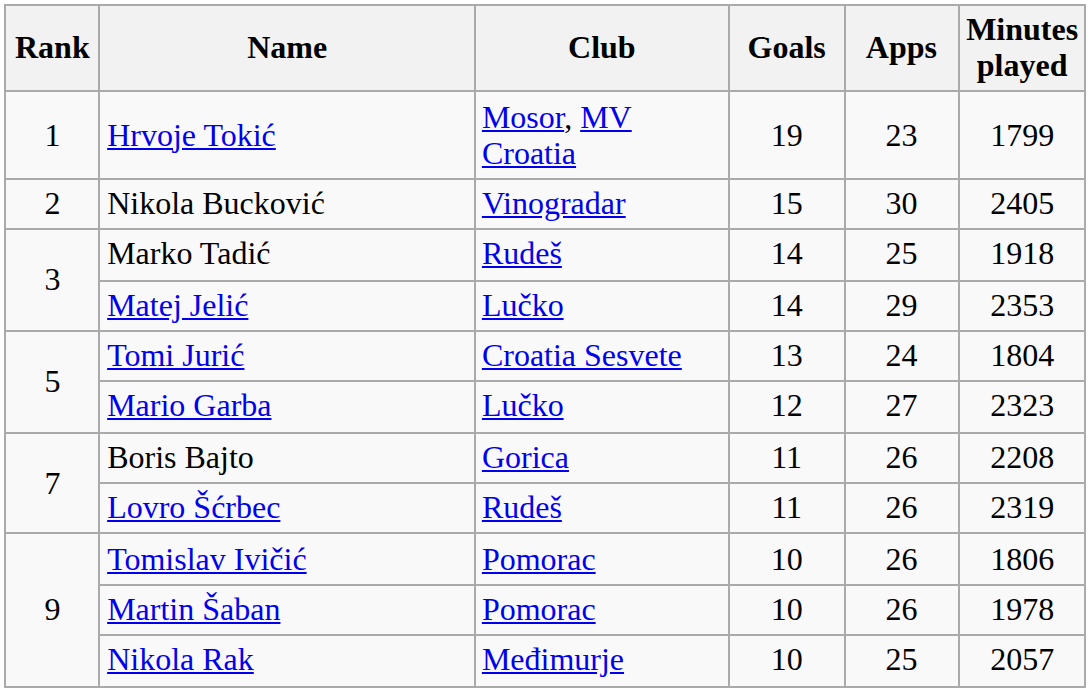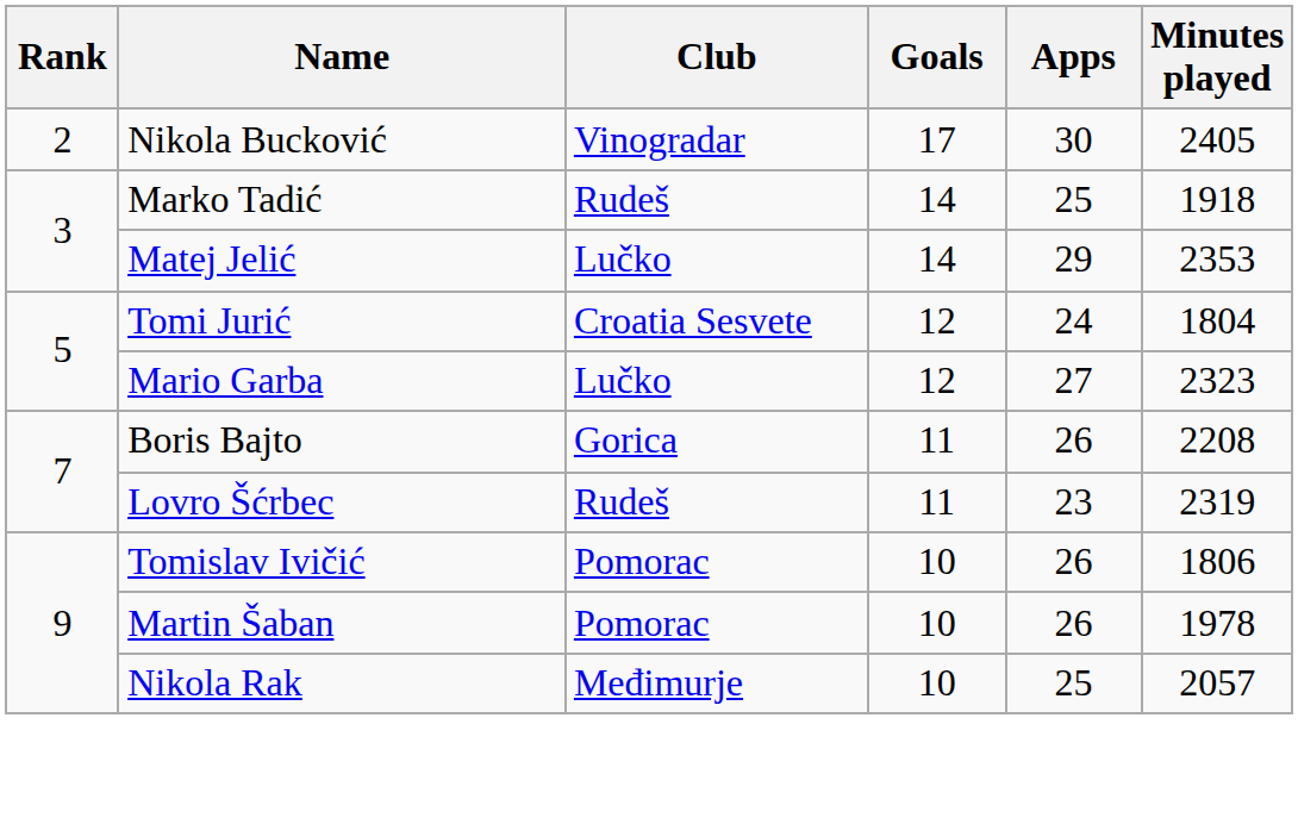- row: 1 | Hrvoje Tokić | Mosor, MV Croatia | 19 | 23 | 1799
Nikola Bucković | Goals: 15 -> 17
Tomi Jurić | Goals: 13 -> 12
Lovro Šćrbec | Apps: 26 -> 23
